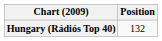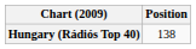Hungary (Rádiós Top 40) | Position: 132 -> 138
